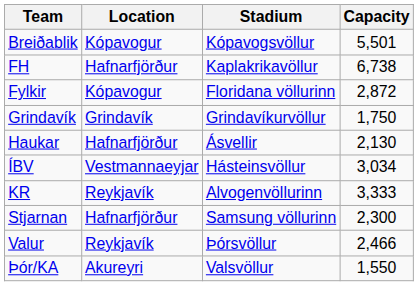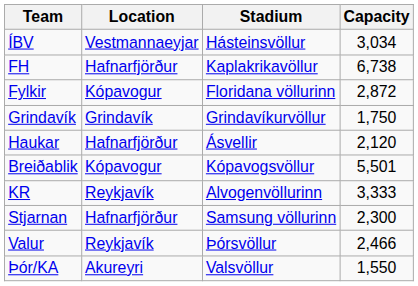rows swapped: Breiðablik <-> ÍBV
Haukar | Capacity: 2,130 -> 2,120
